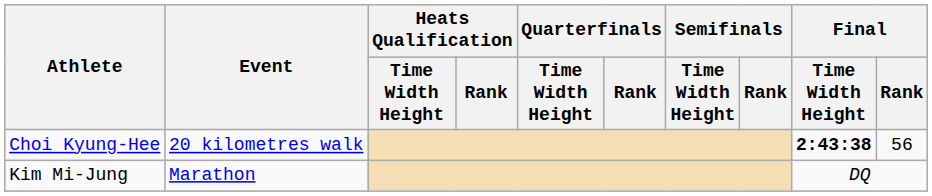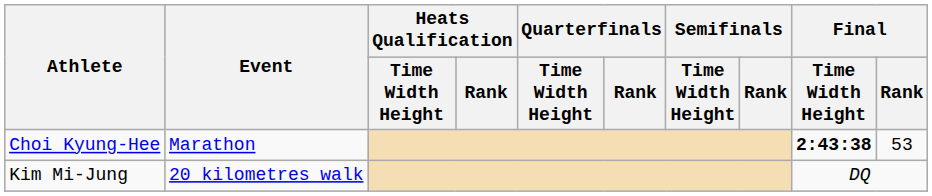Choi Kyung-Hee | Event: 20 kilometres walk -> Marathon
Choi Kyung-Hee | Final / Rank: 56 -> 53
Kim Mi-Jung | Event: Marathon -> 20 kilometres walk
